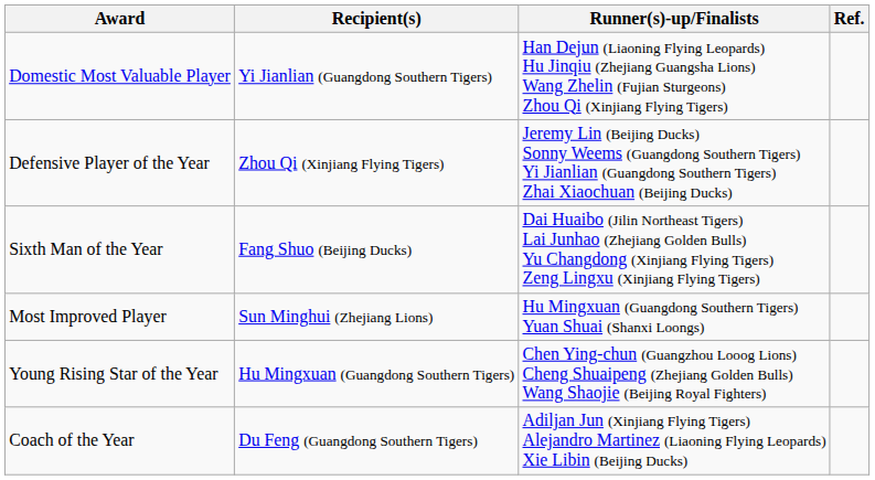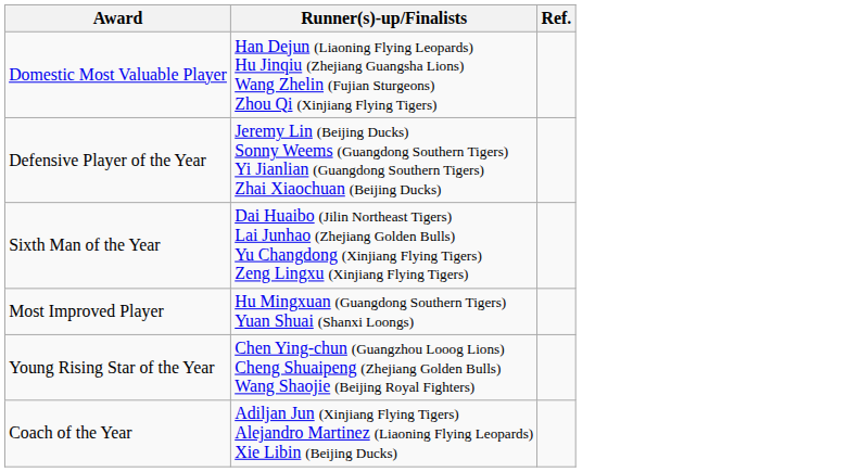- column: Recipient(s) | Yi Jianlian (Guangdong Southern Tigers) | Zhou Qi (Xinjiang Flying Tigers) | Fang Shuo (Beijing Ducks) | Sun Minghui (Zhejiang Lions) | Hu Mingxuan (Guangdong Southern Tigers) | Du Feng (Guangdong Southern Tigers)
